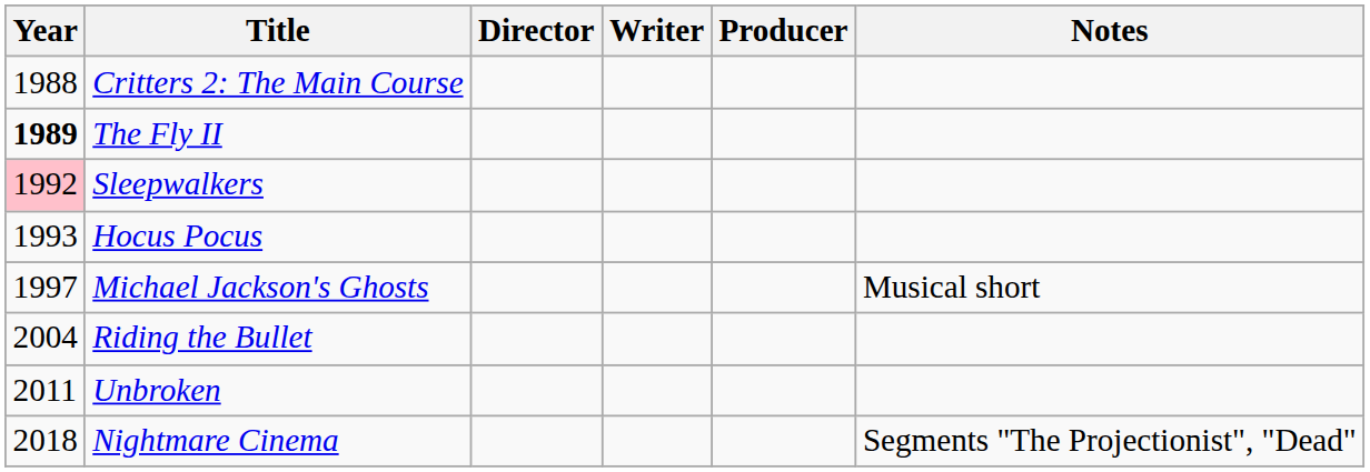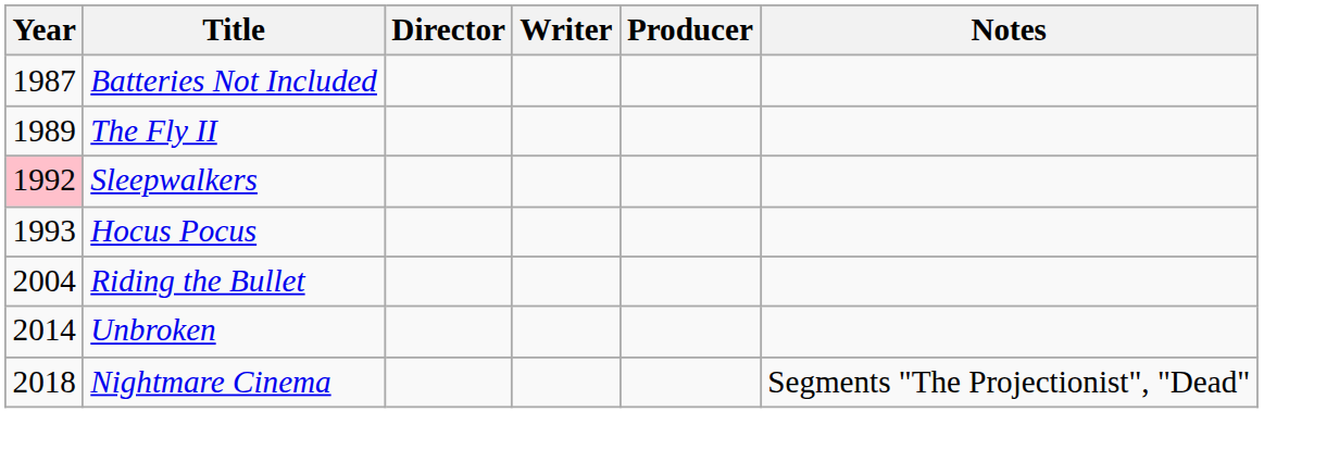+ row: 1987 | Batteries Not Included
- row: 1988 | Critters 2: The Main Course
The Fly II | Year: bold -> normal
- row: 1997 | Michael Jackson's Ghosts | Musical short
Unbroken | Year: 2011 -> 2014
